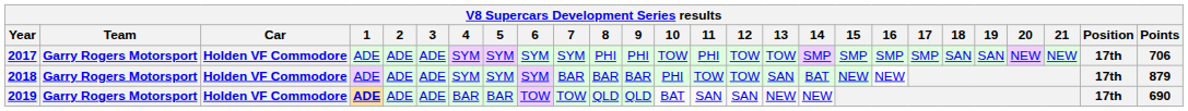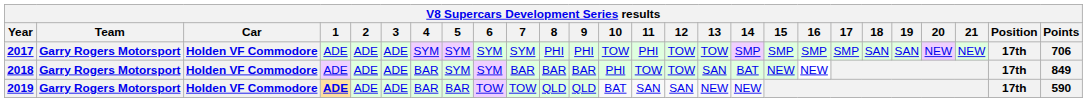2018 | 4: SYM -> BAR
2018 | Points: 879 -> 849
2019 | Points: 690 -> 590
